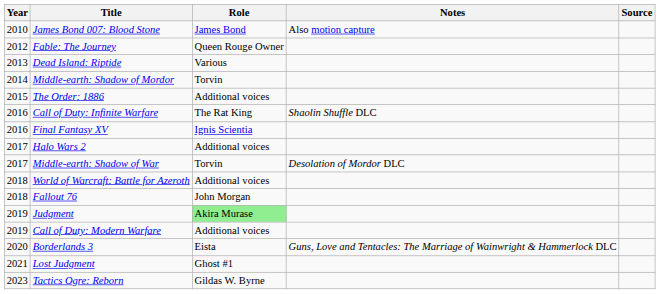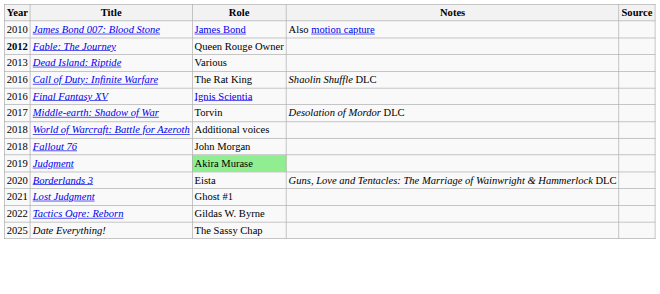Fable: The Journey | Year: normal -> bold
- row: 2014 | Middle-earth: Shadow of Mordor | Torvin
- row: 2015 | The Order: 1886 | Additional voices
- row: 2017 | Halo Wars 2 | Additional voices
- row: 2019 | Call of Duty: Modern Warfare | Additional voices
Tactics Ogre: Reborn | Year: 2023 -> 2022
+ row: 2025 | Date Everything! | The Sassy Chap
